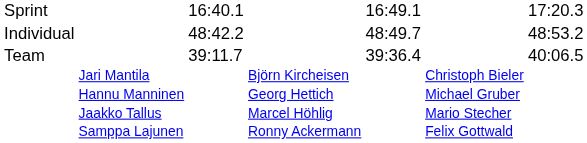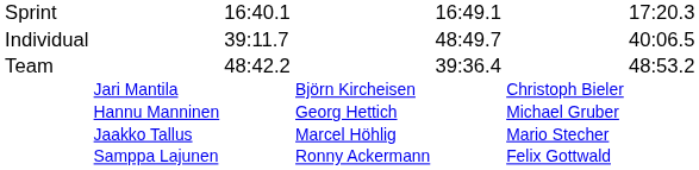Individual | column 3: 48:42.2 -> 39:11.7
Individual | column 7: 48:53.2 -> 40:06.5
Team | column 3: 39:11.7 -> 48:42.2
Team | column 7: 40:06.5 -> 48:53.2
